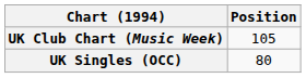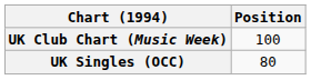UK Club Chart (Music Week) | Position: 105 -> 100
